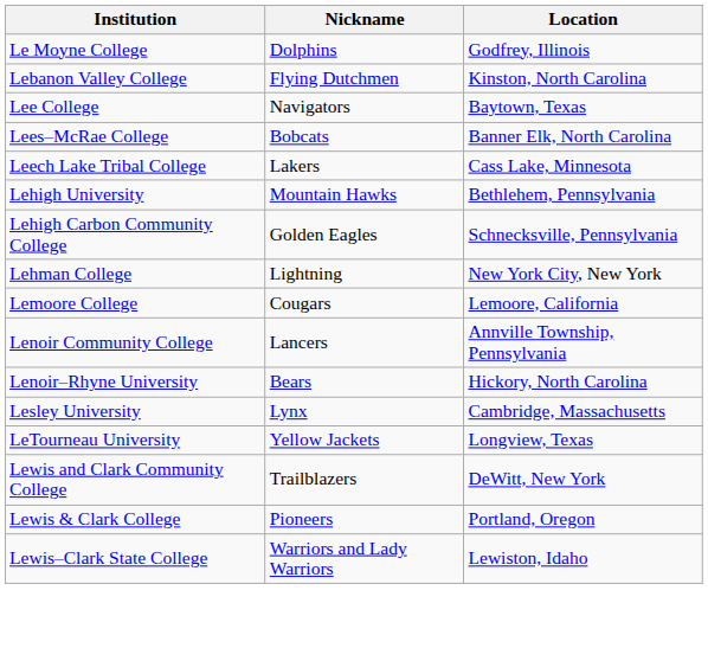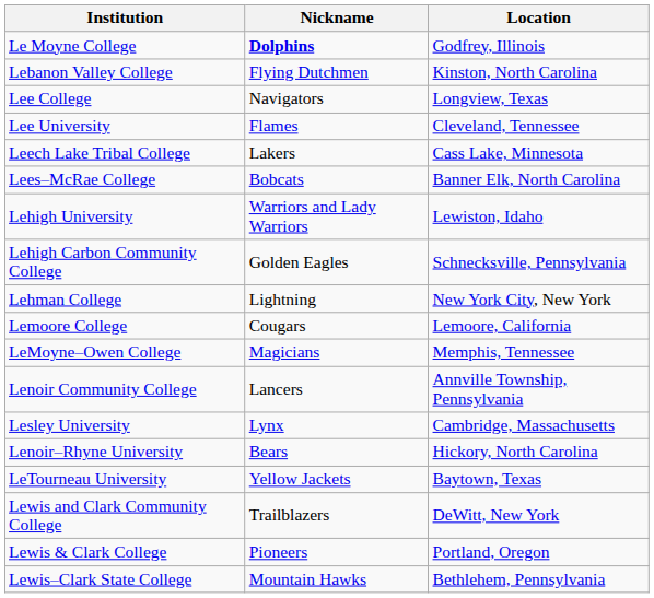Le Moyne College | Nickname: normal -> bold
Lee College | Location: Baytown, Texas -> Longview, Texas
+ row: Lee University | Flames | Cleveland, Tennessee
rows swapped: Leech Lake Tribal College <-> Lees–McRae College
Lehigh University | Nickname: Mountain Hawks -> Warriors and Lady Warriors
Lehigh University | Location: Bethlehem, Pennsylvania -> Lewiston, Idaho
+ row: LeMoyne–Owen College | Magicians | Memphis, Tennessee
rows swapped: Lenoir–Rhyne University <-> Lesley University
LeTourneau University | Location: Longview, Texas -> Baytown, Texas
Lewis–Clark State College | Nickname: Warriors and Lady Warriors -> Mountain Hawks
Lewis–Clark State College | Location: Lewiston, Idaho -> Bethlehem, Pennsylvania
